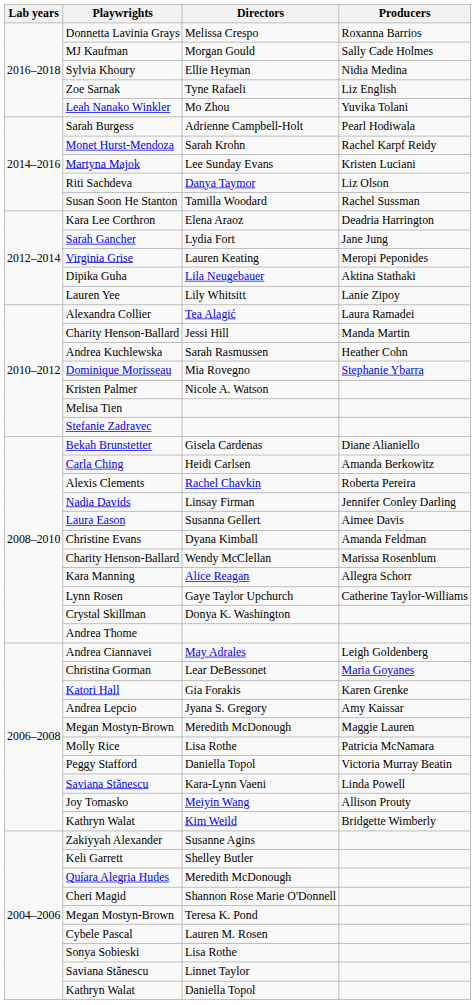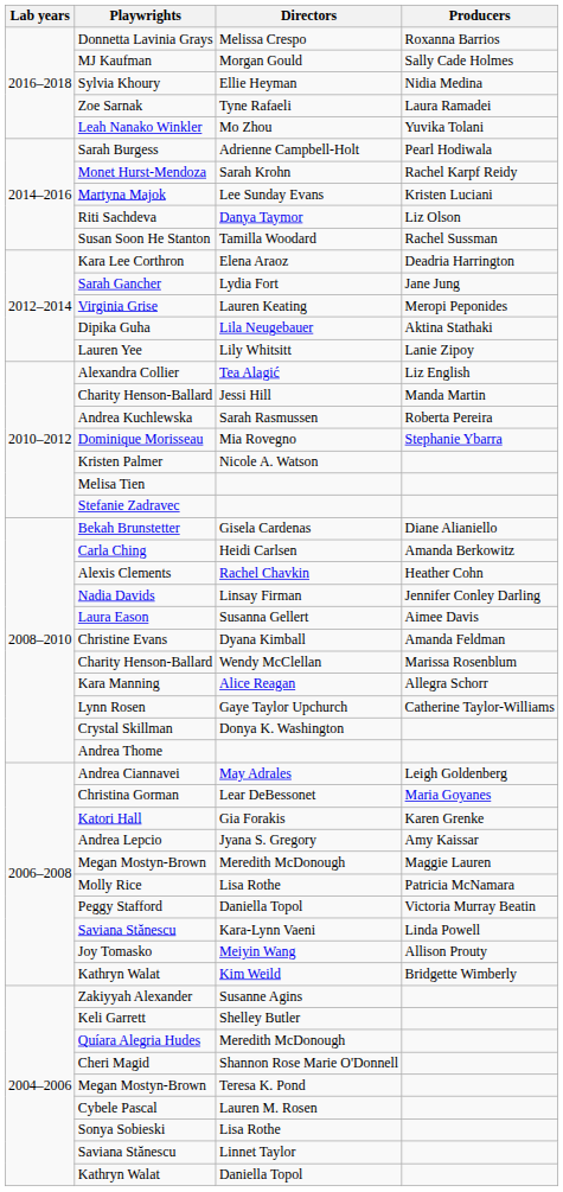Zoe Sarnak | Producers: Liz English -> Laura Ramadei
Alexandra Collier | Producers: Laura Ramadei -> Liz English
Andrea Kuchlewska | Producers: Heather Cohn -> Roberta Pereira
Alexis Clements | Producers: Roberta Pereira -> Heather Cohn
